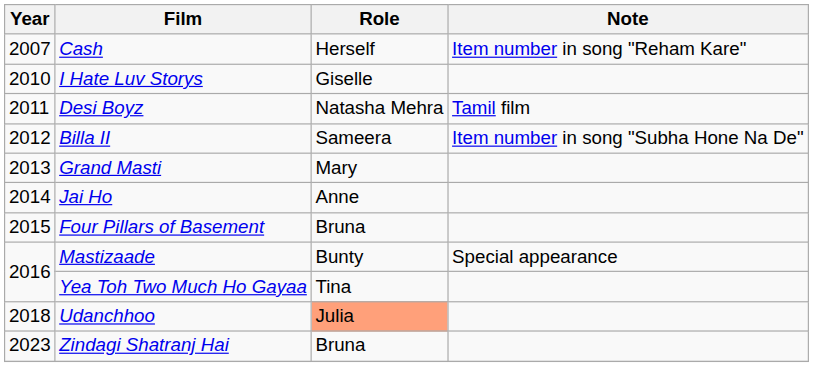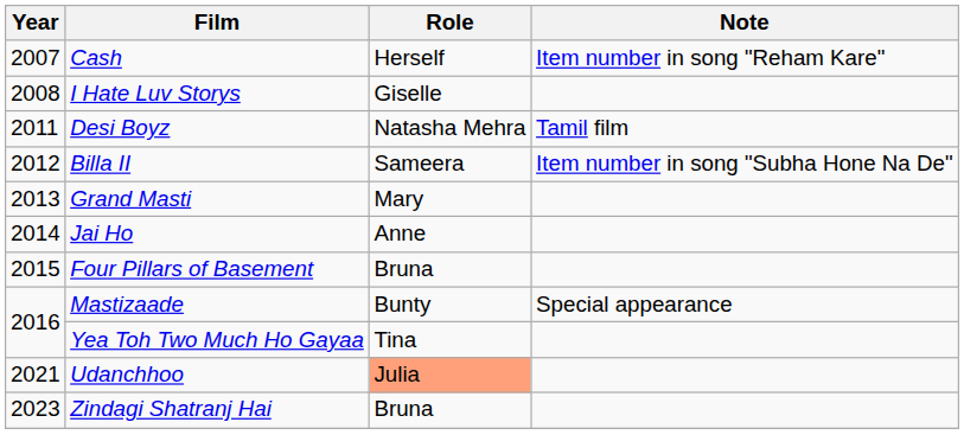I Hate Luv Storys | Year: 2010 -> 2008
Udanchhoo | Year: 2018 -> 2021
